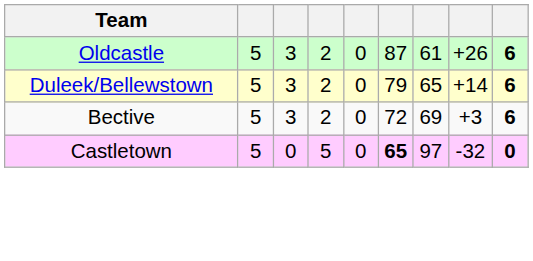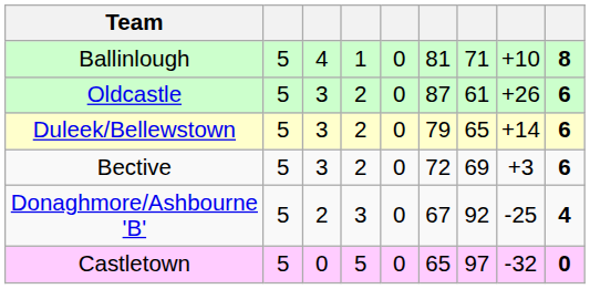+ row: Ballinlough | 5 | 4 | 1 | 0 | 81 | 71 | +10 | 8
+ row: Donaghmore/Ashbourne 'B' | 5 | 2 | 3 | 0 | 67 | 92 | -25 | 4
Castletown | column 6: bold -> normal
